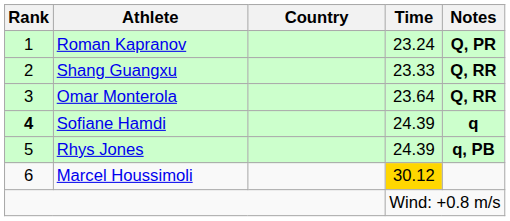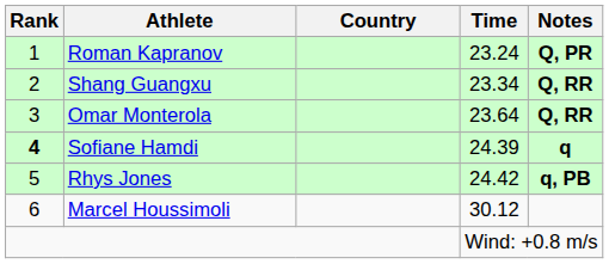Shang Guangxu | Time: 23.33 -> 23.34
Rhys Jones | Time: 24.39 -> 24.42
Marcel Houssimoli | Time: gold background -> no background
